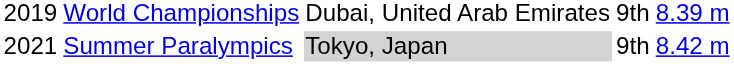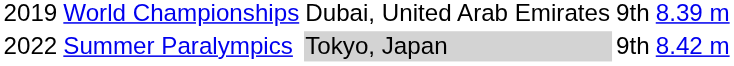Summer Paralympics | column 1: 2021 -> 2022
